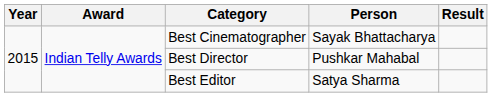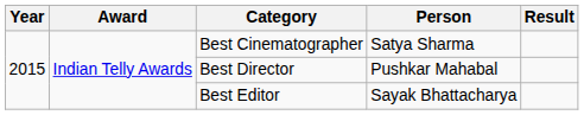Best Cinematographer | Person: Sayak Bhattacharya -> Satya Sharma
Best Editor | Person: Satya Sharma -> Sayak Bhattacharya
